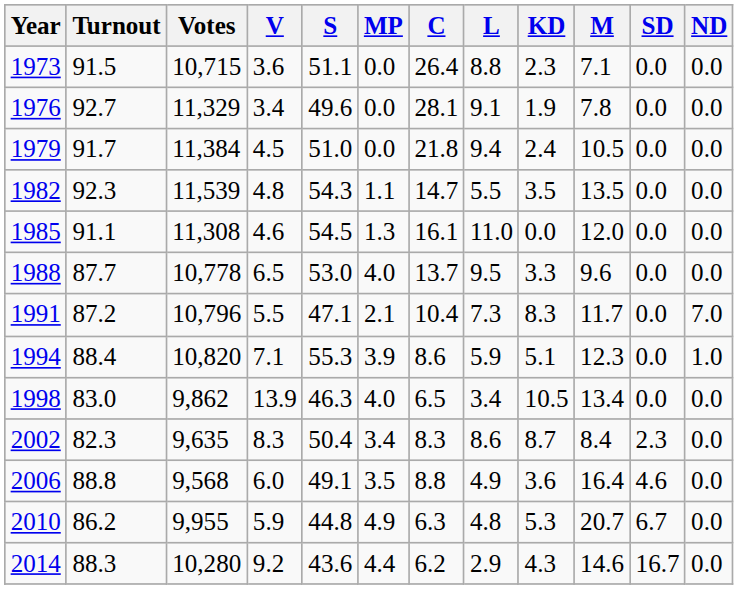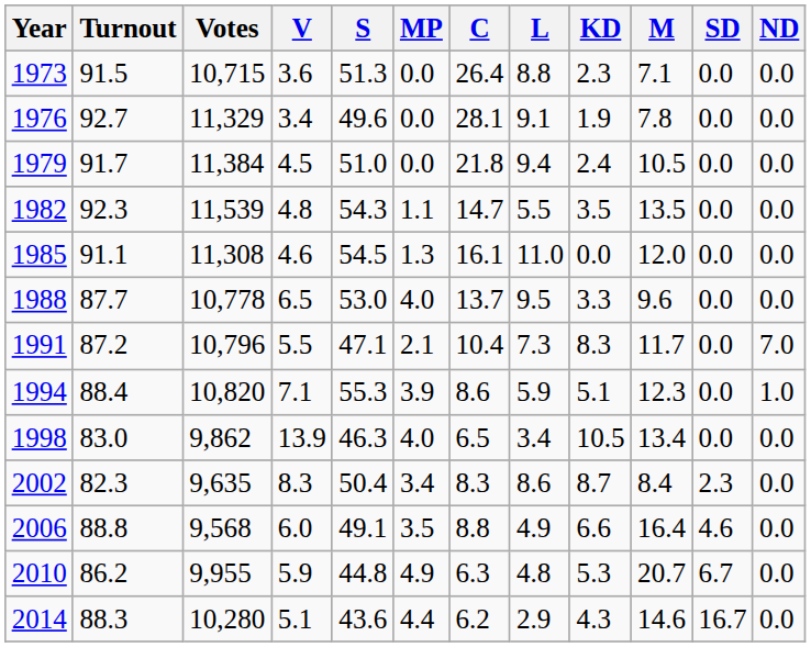1973 | S: 51.1 -> 51.3
2006 | KD: 3.6 -> 6.6
2014 | V: 9.2 -> 5.1
